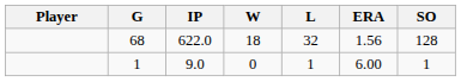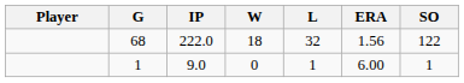68 | IP: 622.0 -> 222.0
68 | SO: 128 -> 122
